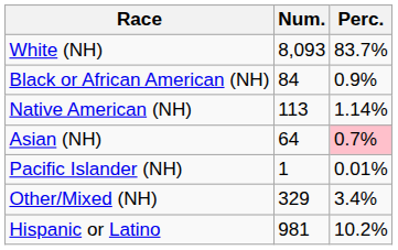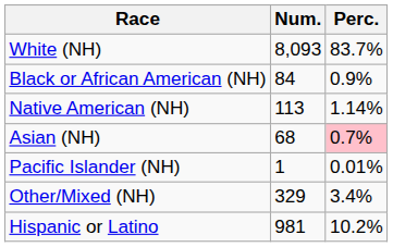Asian (NH) | Num.: 64 -> 68
